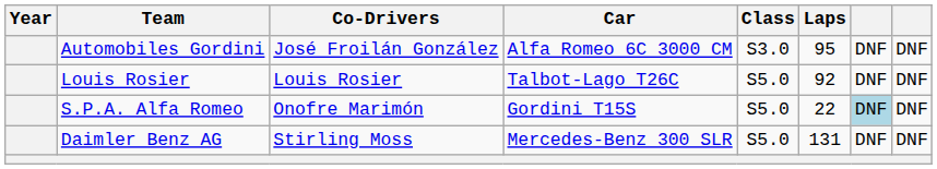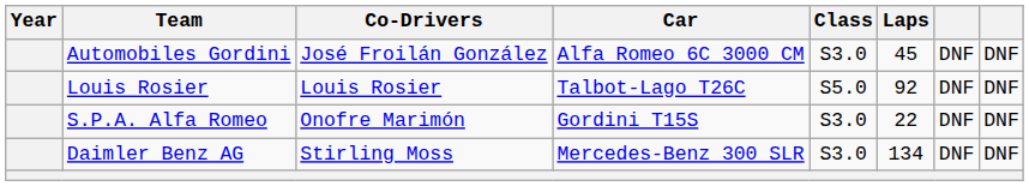Automobiles Gordini | Laps: 95 -> 45
S.P.A. Alfa Romeo | Class: S5.0 -> S3.0
S.P.A. Alfa Romeo | column 7: lightblue background -> no background
Daimler Benz AG | Class: S5.0 -> S3.0
Daimler Benz AG | Laps: 131 -> 134
